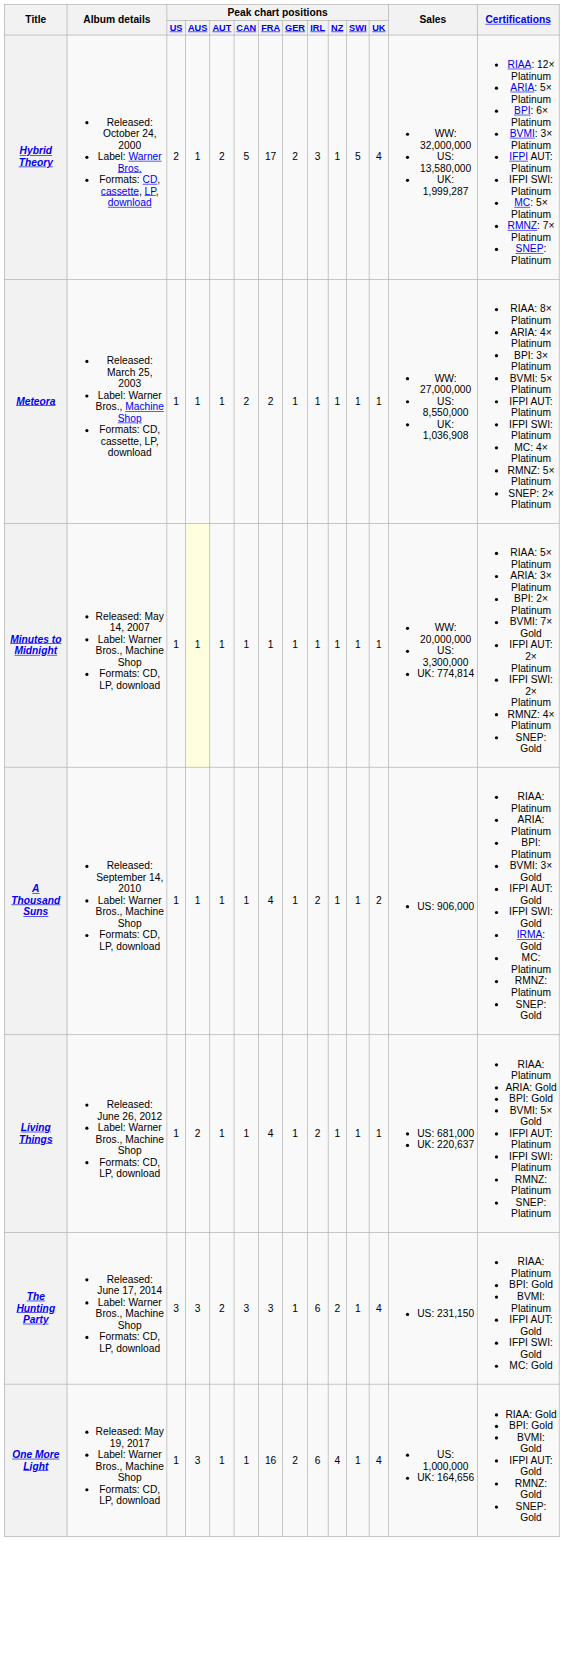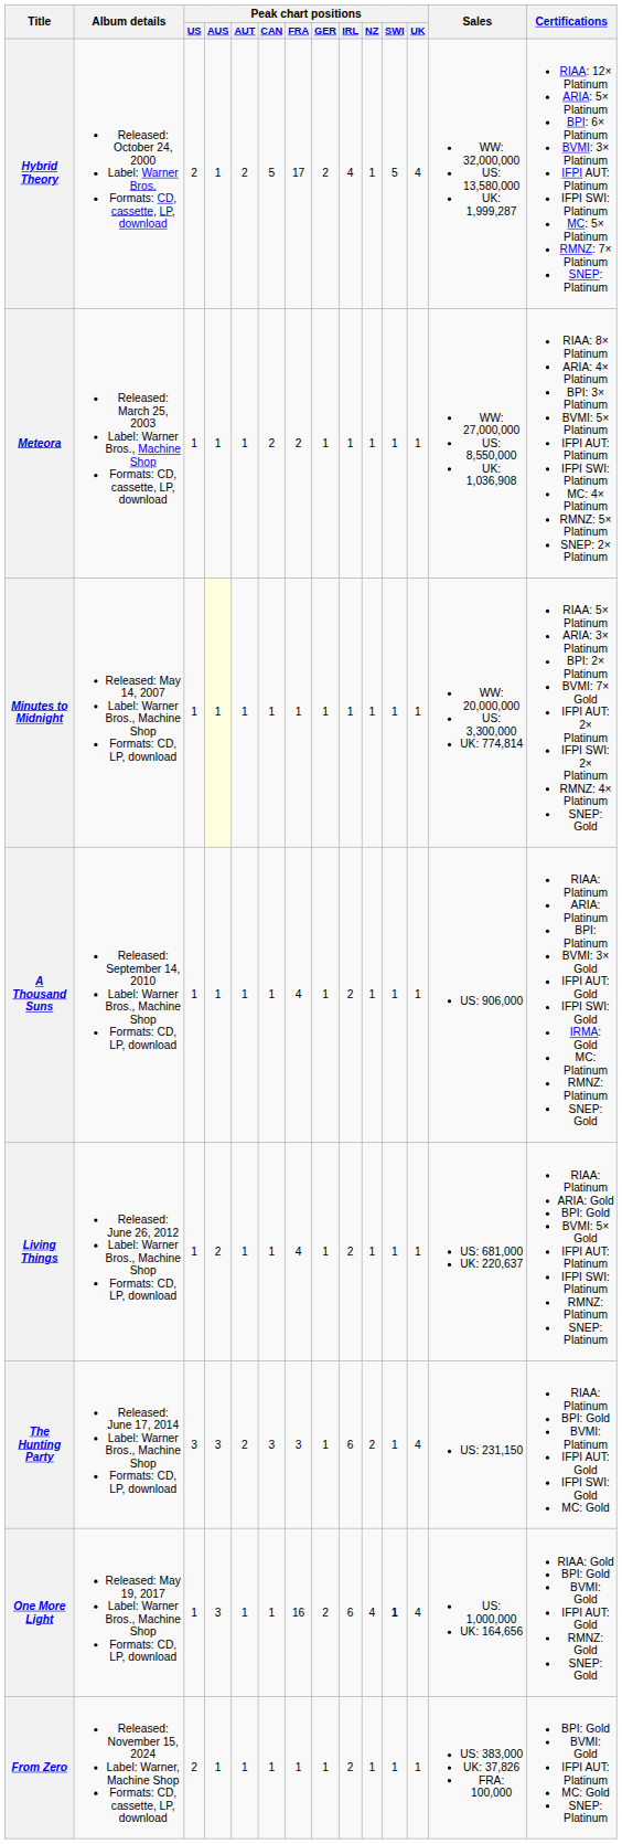Hybrid Theory | Peak chart positions / IRL: 3 -> 4
A Thousand Suns | Peak chart positions / UK: 2 -> 1
One More Light | Peak chart positions / SWI: normal -> bold
+ row: From Zero | Released: November 15, 2024 Label: Warner, Machine Shop Formats: CD, cassette, LP, download | 2 | 1 | 1 | 1 | 1 | 1 | 2 | 1 | 1 | 1 | US: 383,000 UK: 37,826 FRA: 100,000 | BPI: Gold BVMI: Gold IFPI AUT: Platinum MC: Gold SNEP: Platinum
